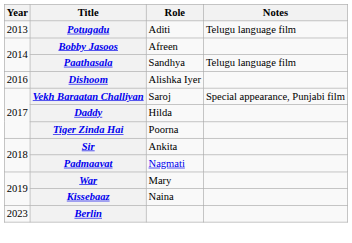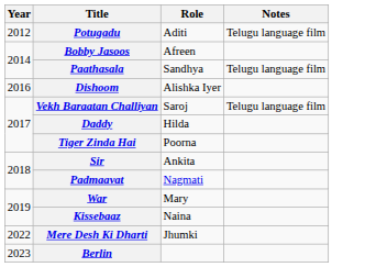Potugadu | Year: 2013 -> 2012
Vekh Baraatan Challiyan | Notes: Special appearance, Punjabi film -> Telugu language film
+ row: 2022 | Mere Desh Ki Dharti | Jhumki
